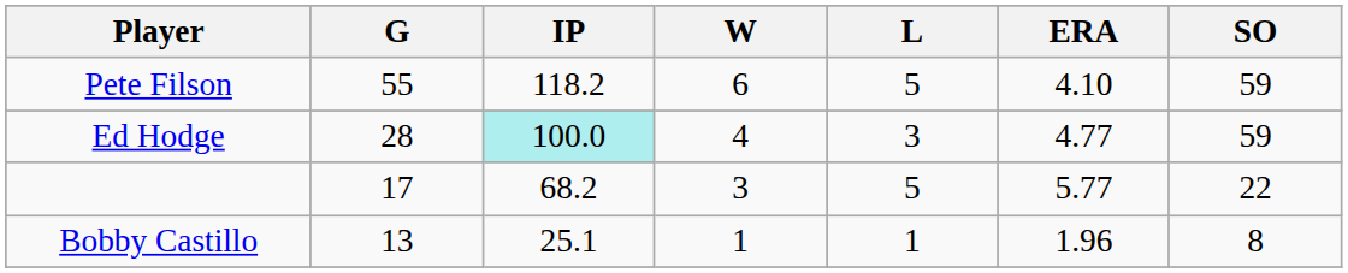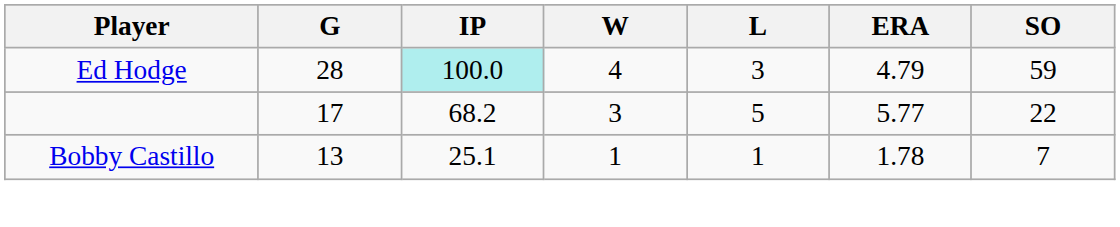- row: Pete Filson | 55 | 118.2 | 6 | 5 | 4.10 | 59
Ed Hodge | ERA: 4.77 -> 4.79
Bobby Castillo | ERA: 1.96 -> 1.78
Bobby Castillo | SO: 8 -> 7
